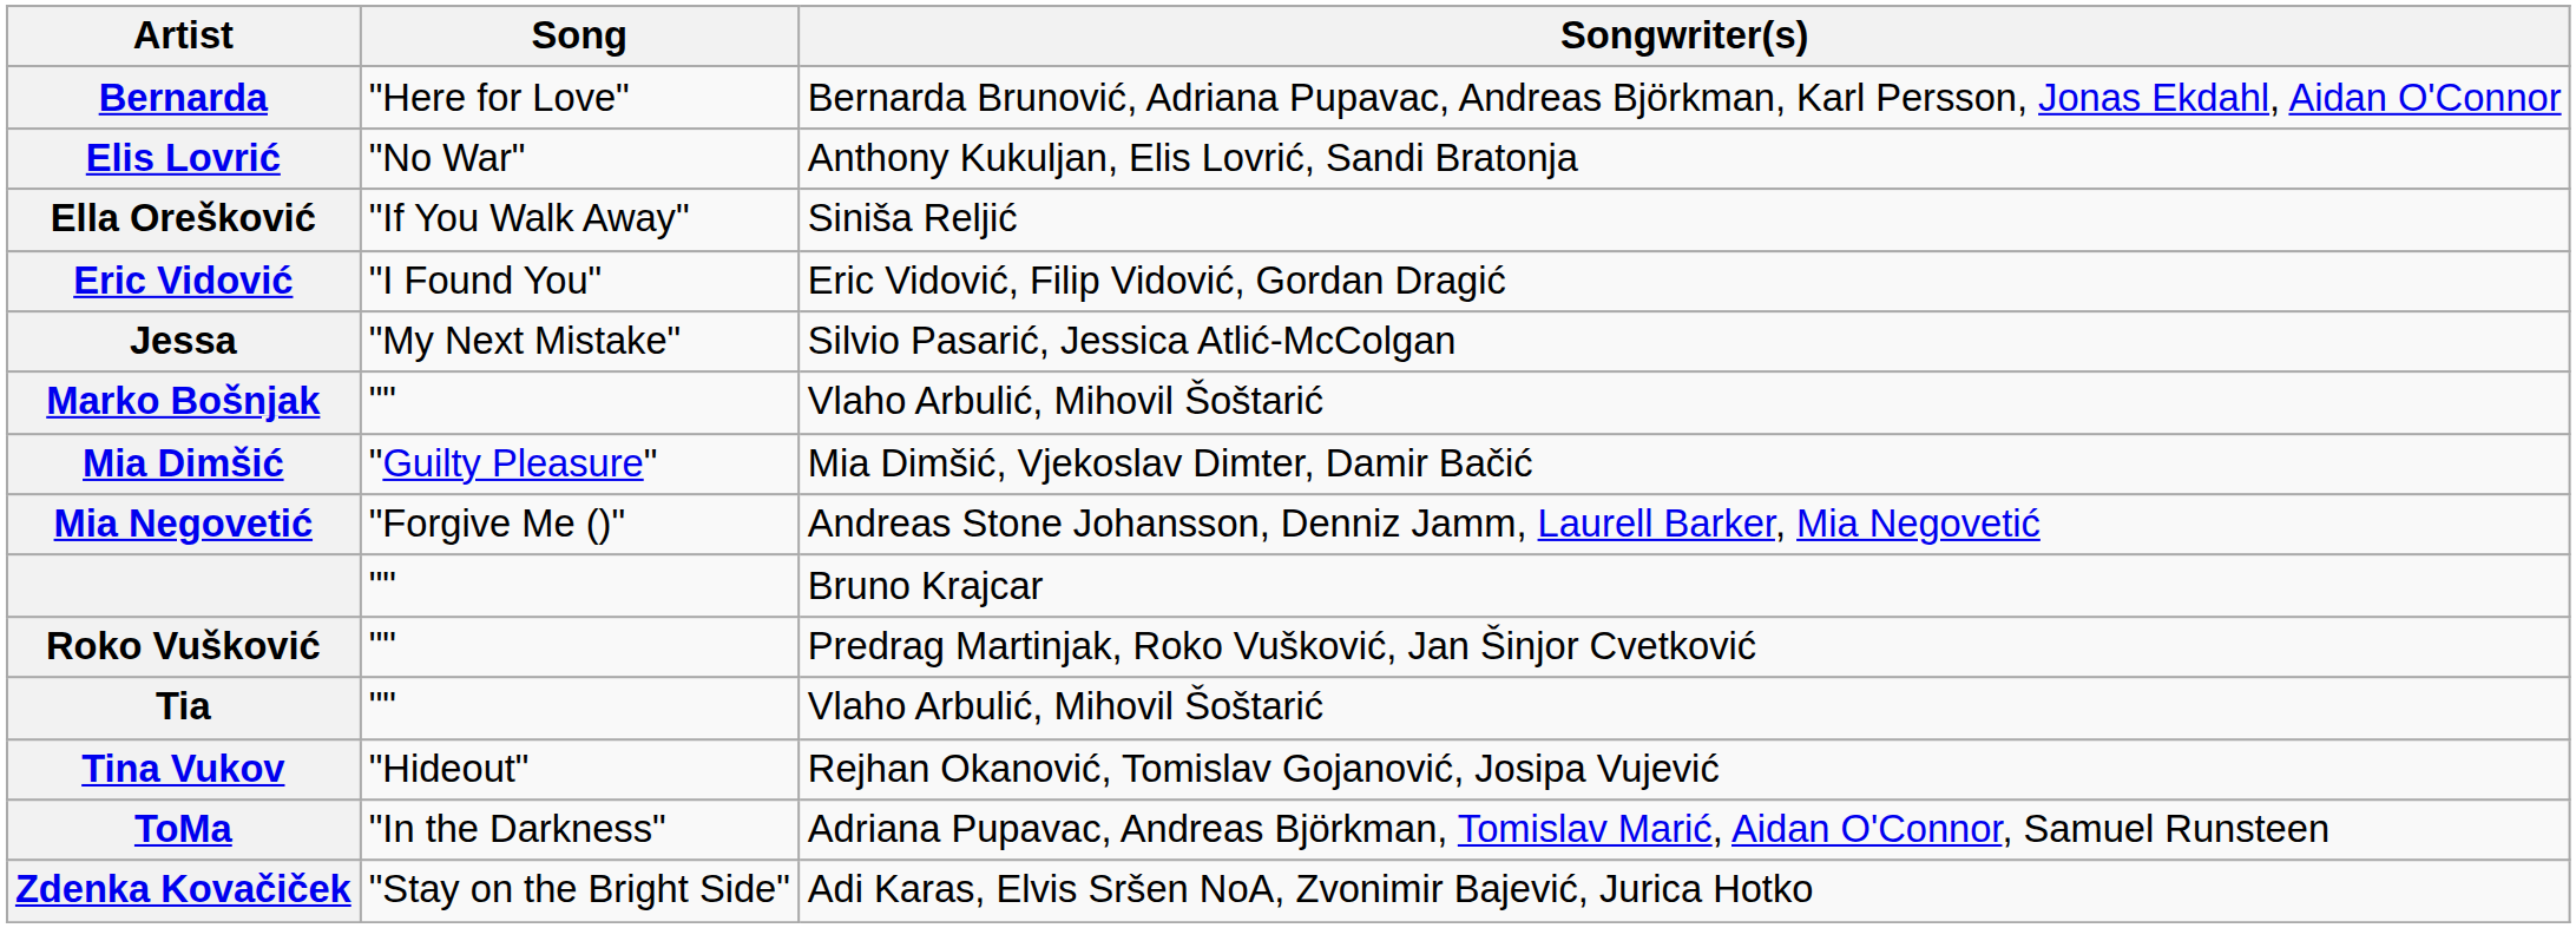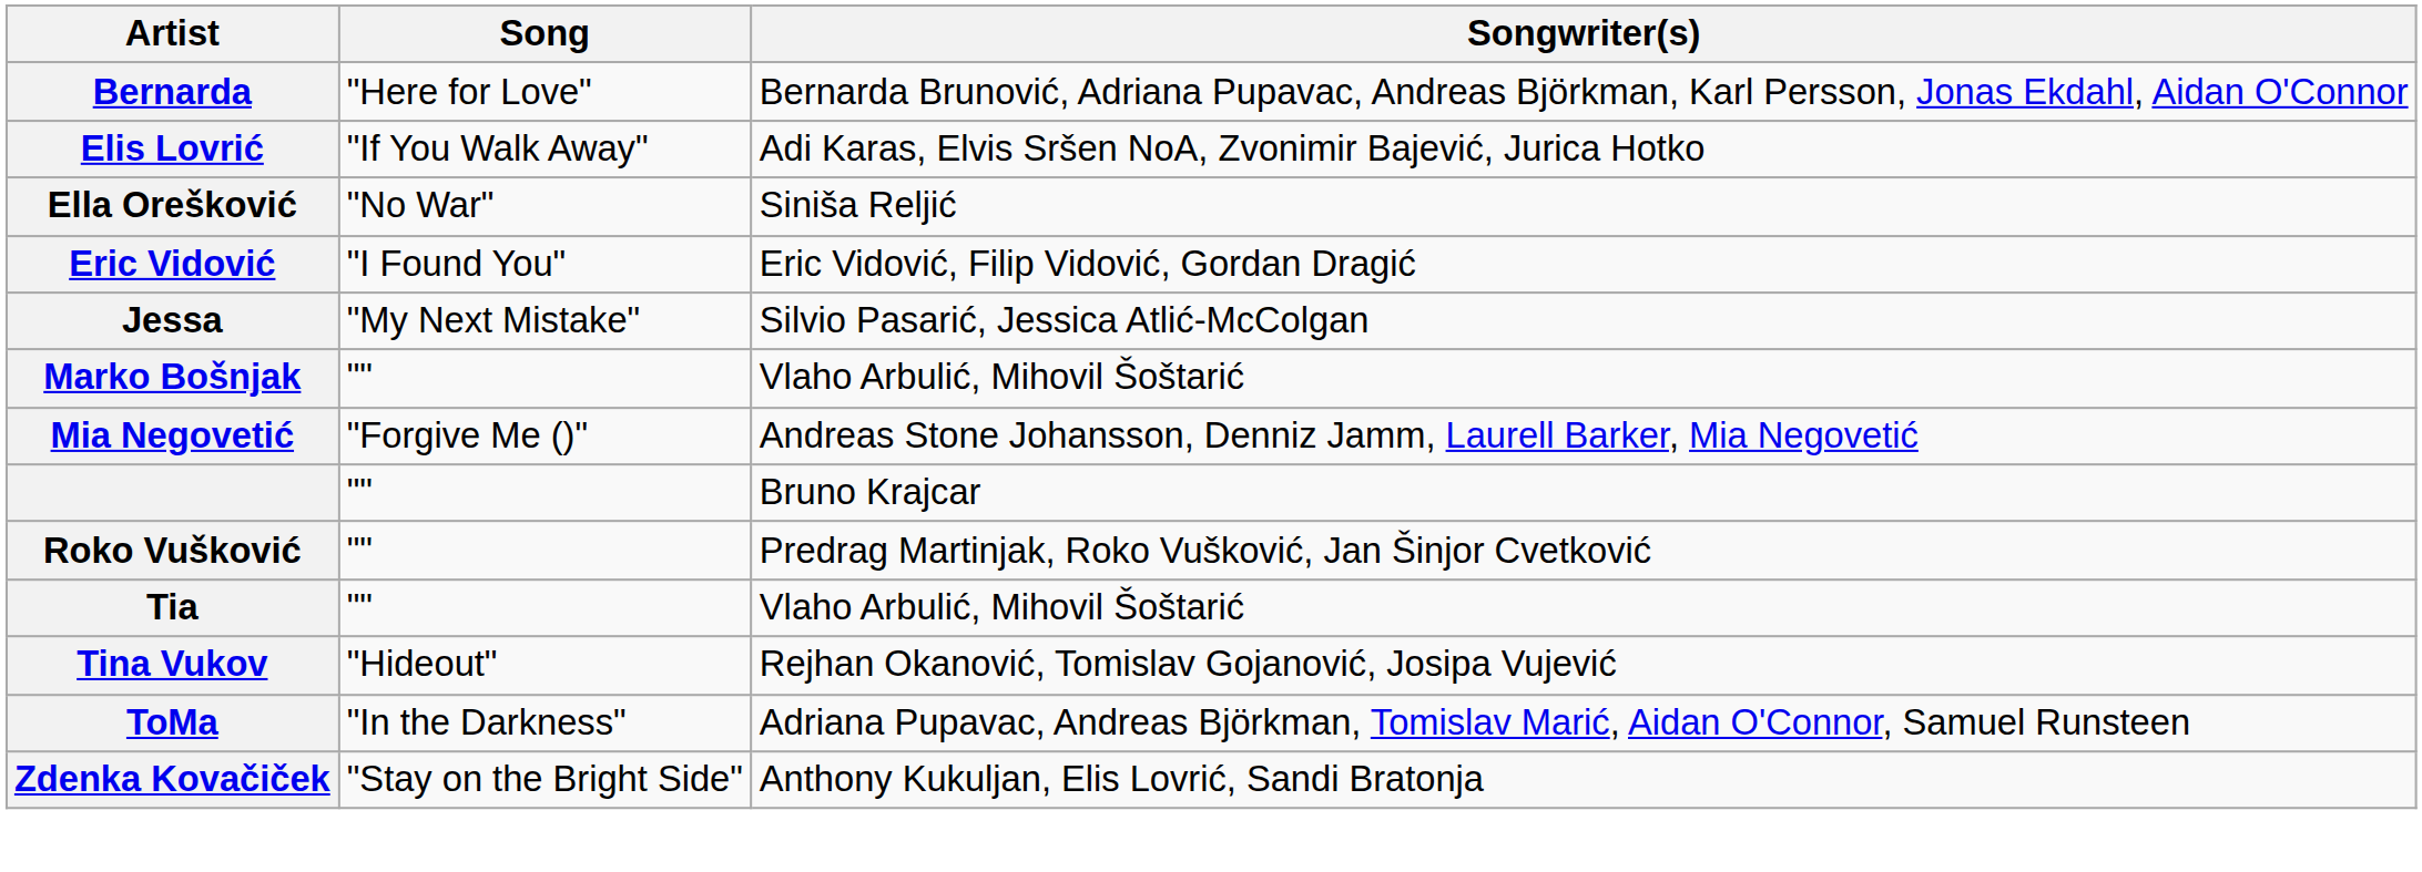Elis Lovrić | Song: "No War" -> "If You Walk Away"
Elis Lovrić | Songwriter(s): Anthony Kukuljan, Elis Lovrić, Sandi Bratonja -> Adi Karas, Elvis Sršen NoA, Zvonimir Bajević, Jurica Hotko
Ella Orešković | Song: "If You Walk Away" -> "No War"
- row: Mia Dimšić | "Guilty Pleasure" | Mia Dimšić, Vjekoslav Dimter, Damir Bačić
Zdenka Kovačiček | Songwriter(s): Adi Karas, Elvis Sršen NoA, Zvonimir Bajević, Jurica Hotko -> Anthony Kukuljan, Elis Lovrić, Sandi Bratonja
